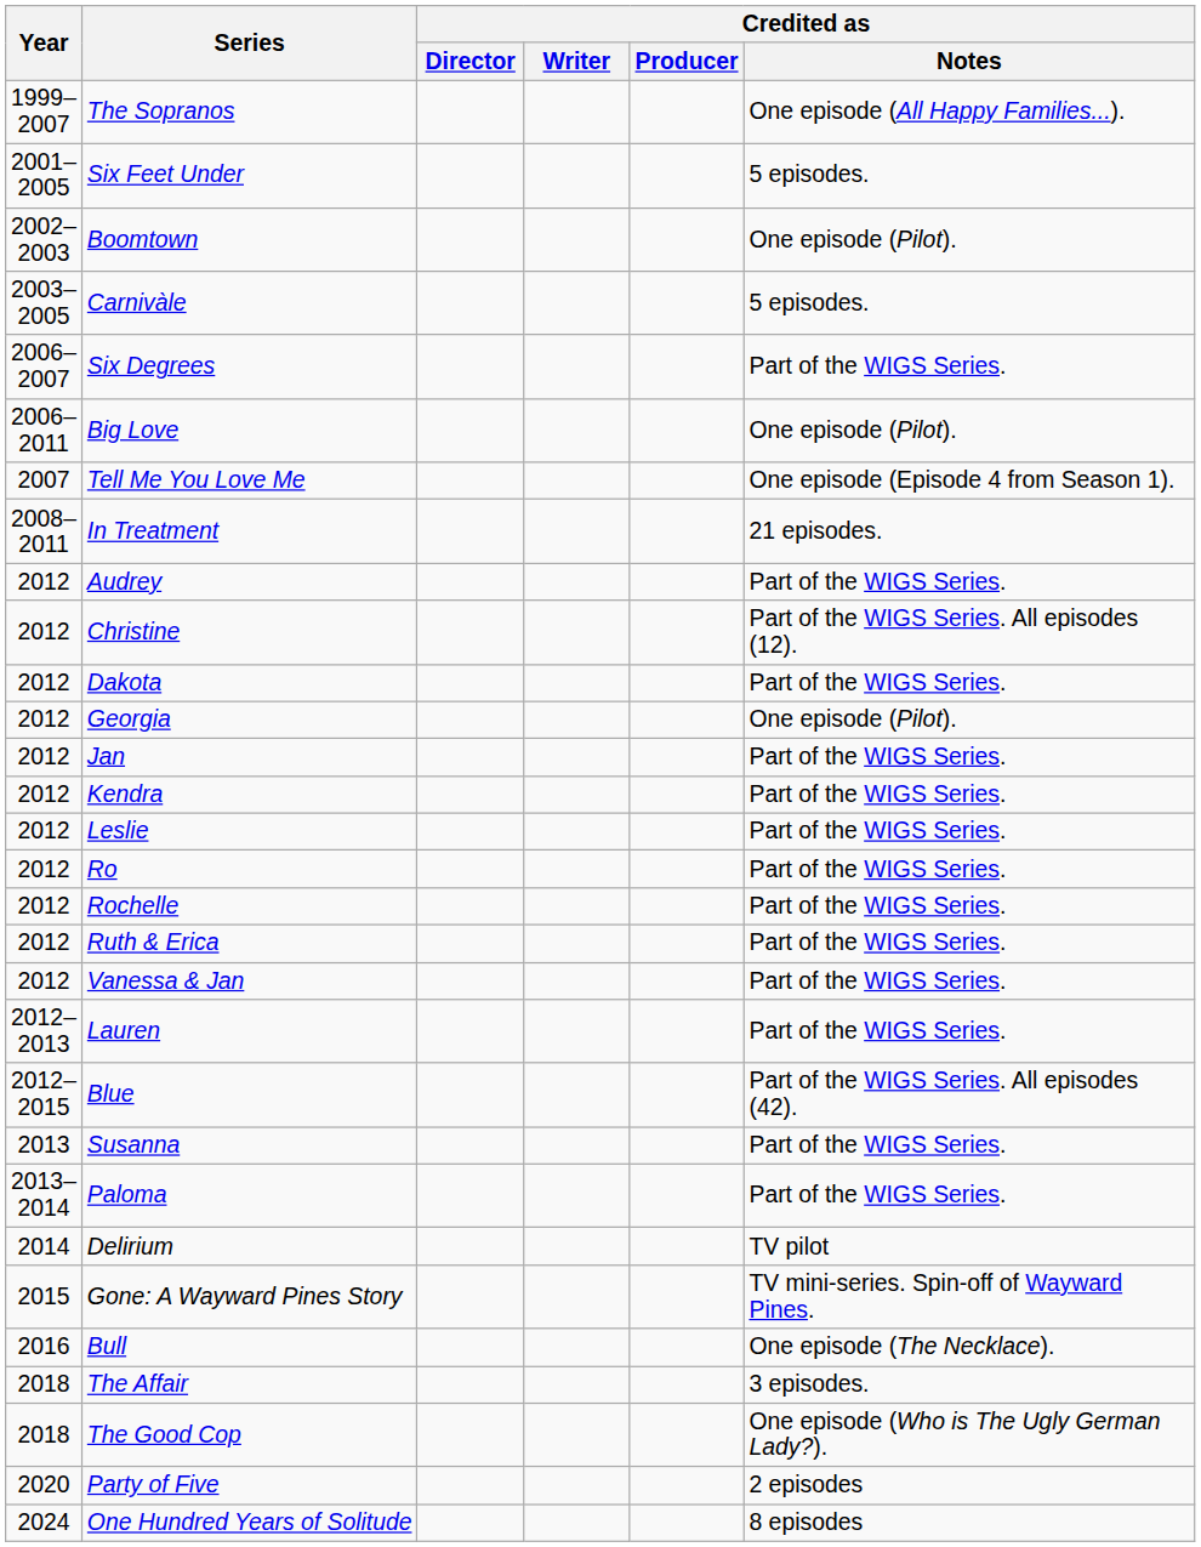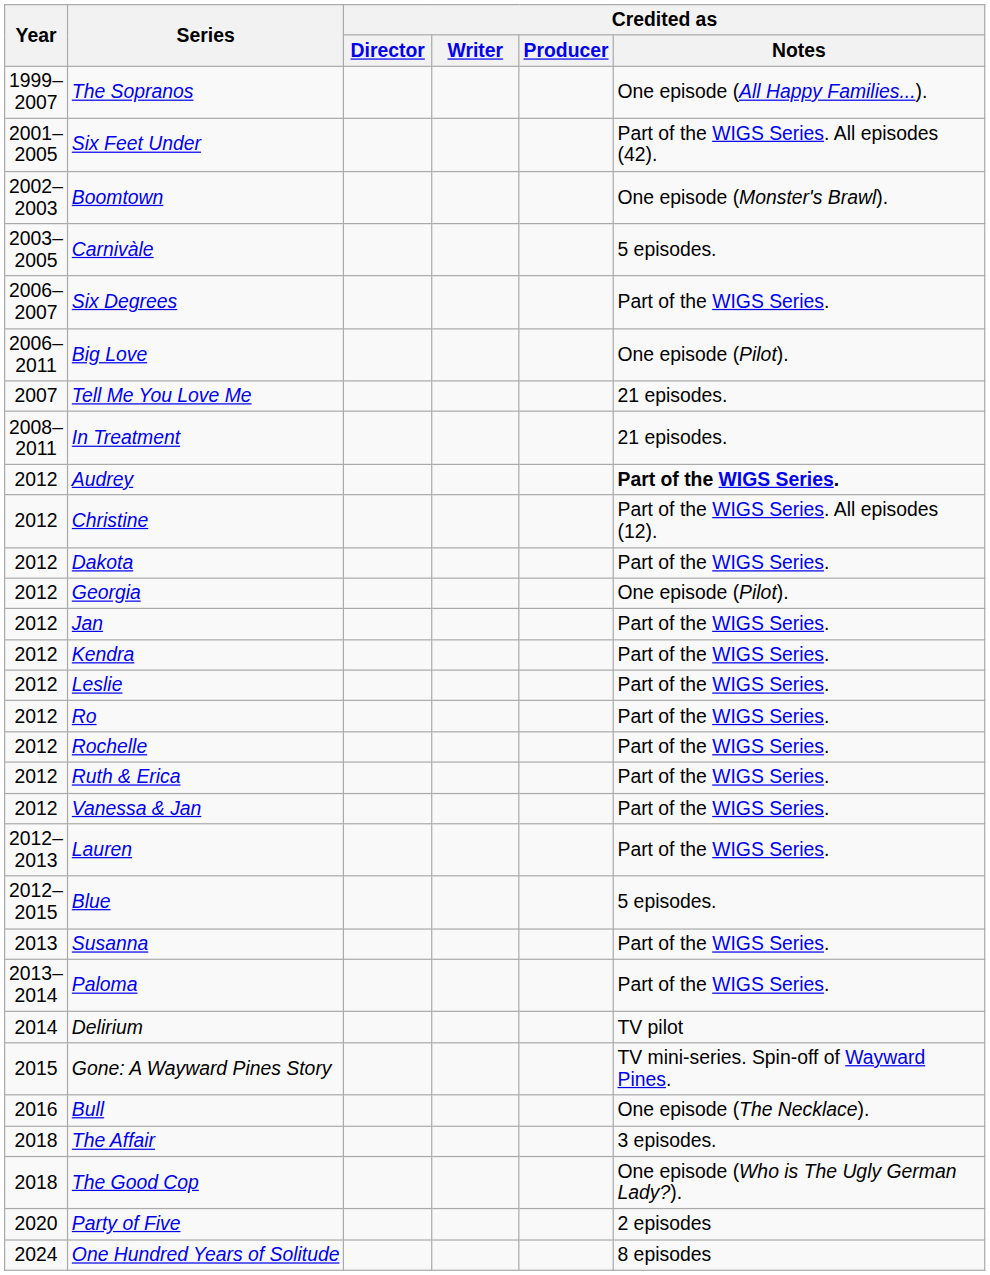Six Feet Under | Credited as / Notes: 5 episodes. -> Part of the WIGS Series. All episodes (42).
Boomtown | Credited as / Notes: One episode (Pilot). -> One episode (Monster's Brawl).
Tell Me You Love Me | Credited as / Notes: One episode (Episode 4 from Season 1). -> 21 episodes.
Audrey | Credited as / Notes: normal -> bold
Blue | Credited as / Notes: Part of the WIGS Series. All episodes (42). -> 5 episodes.
